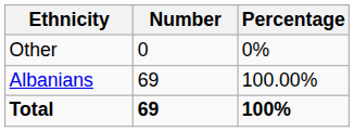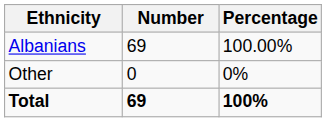rows swapped: Albanians <-> Other
